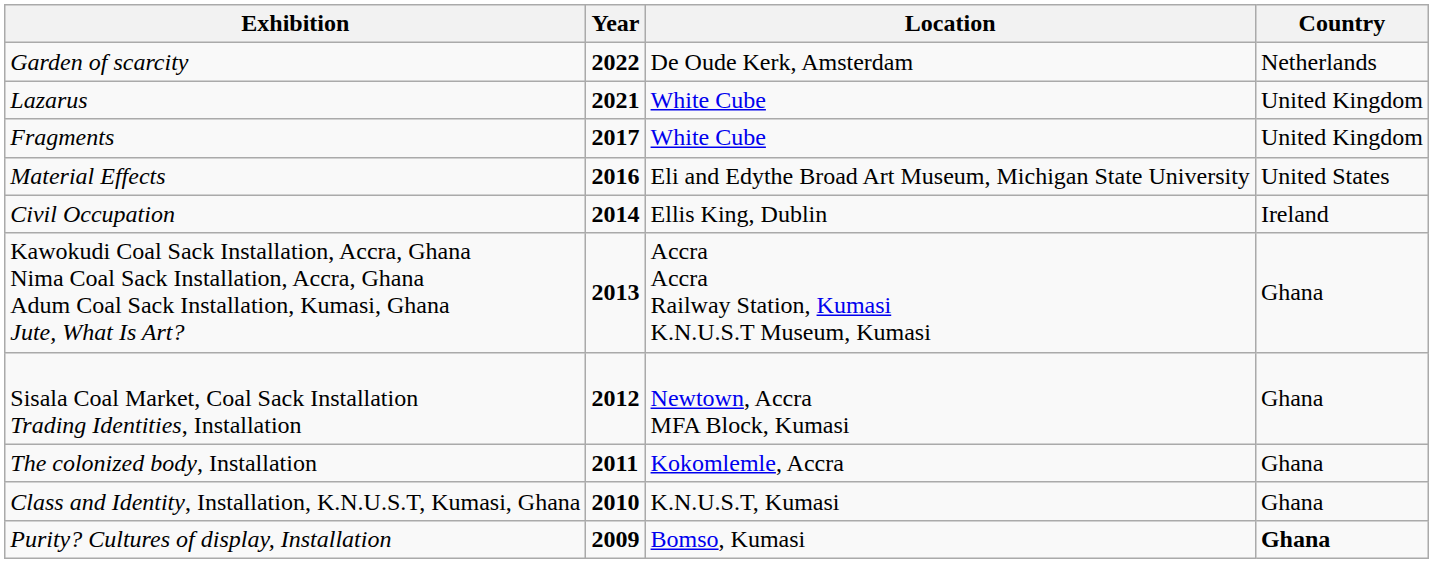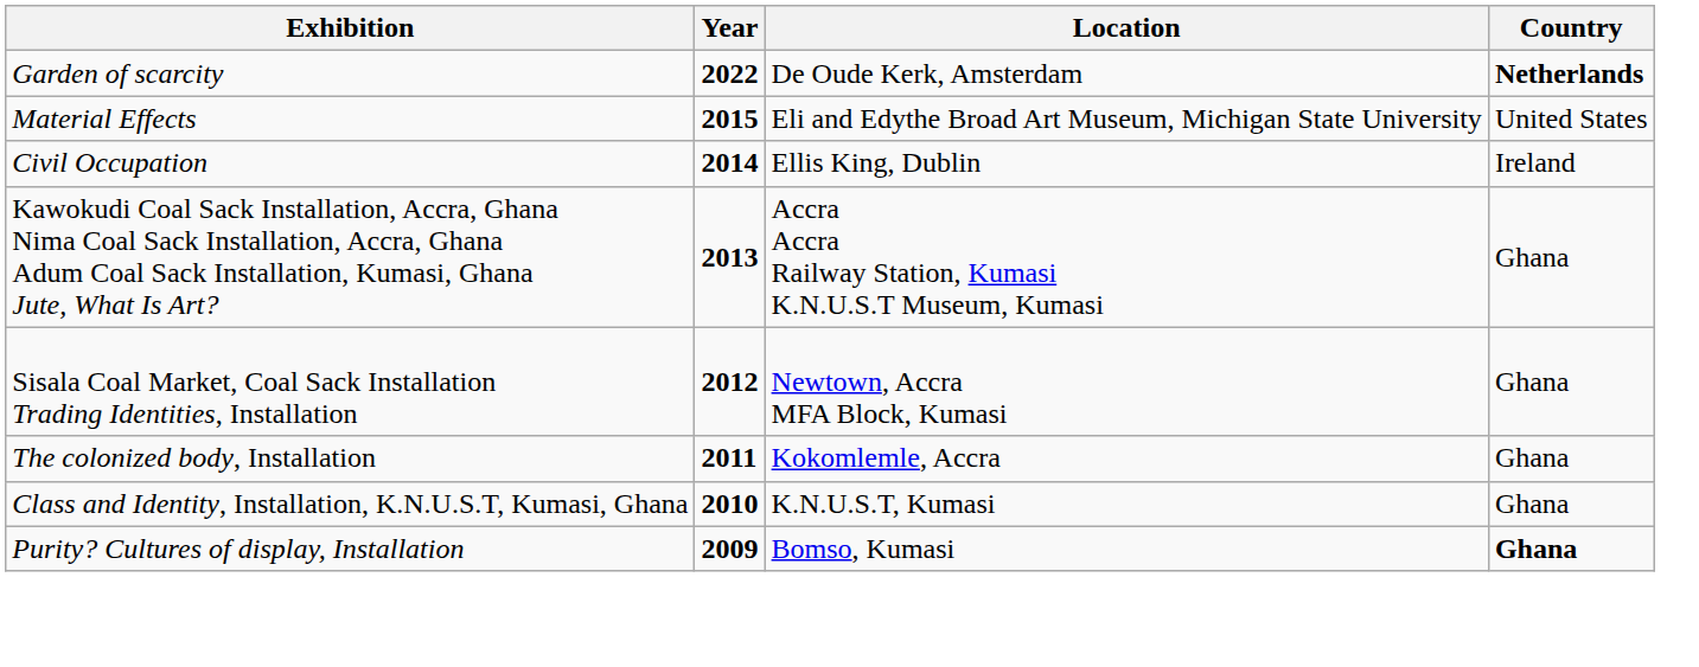Garden of scarcity | Country: normal -> bold
- row: Lazarus | 2021 | White Cube | United Kingdom
- row: Fragments | 2017 | White Cube | United Kingdom
Material Effects | Year: 2016 -> 2015
